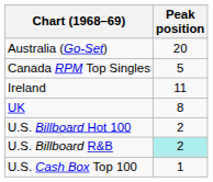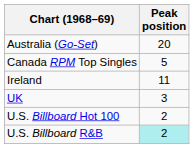UK | Peak position: 8 -> 3
- row: U.S. Cash Box Top 100 | 1
